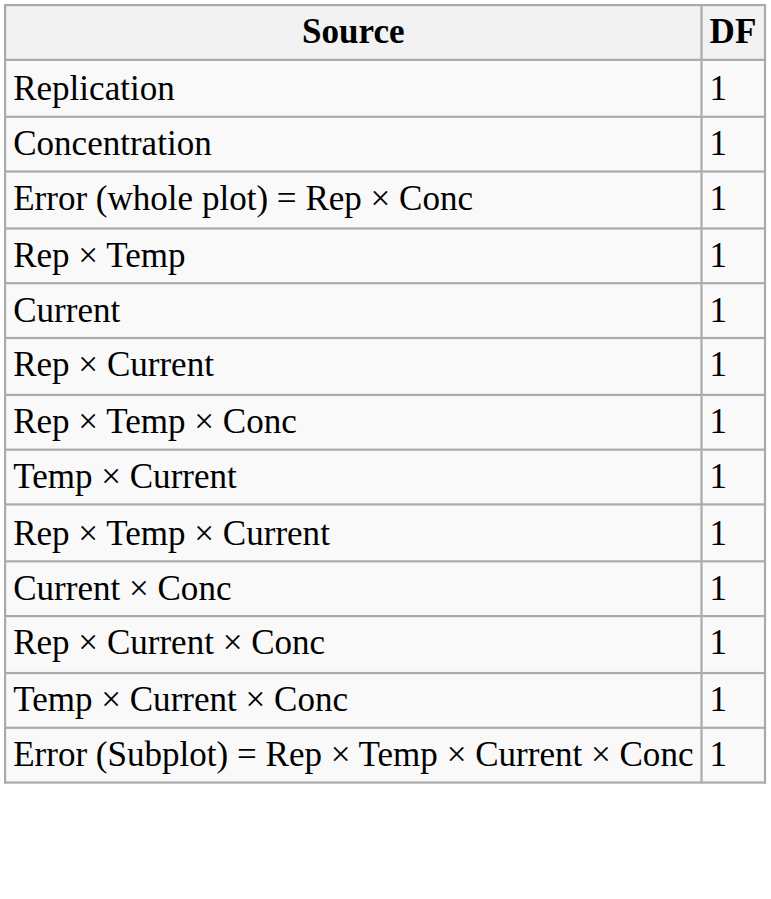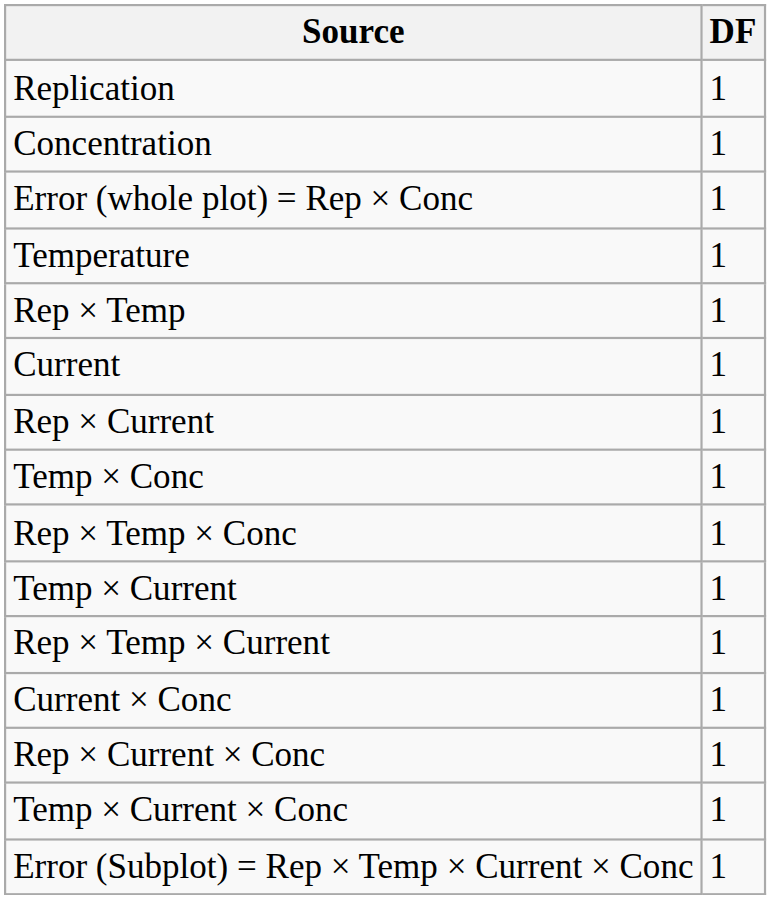+ row: Temperature | 1
+ row: Temp × Conc | 1
